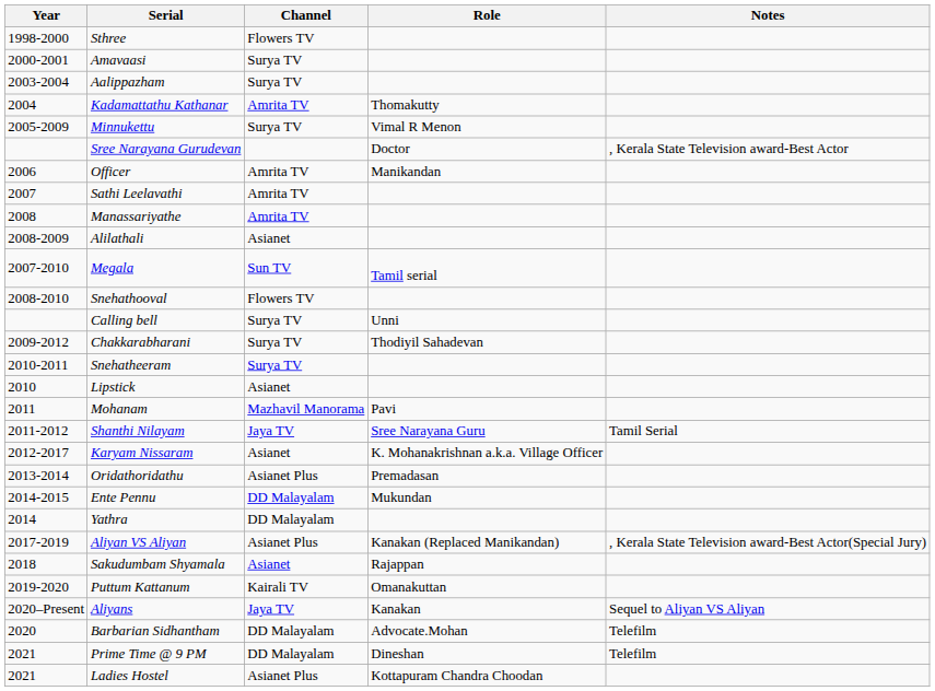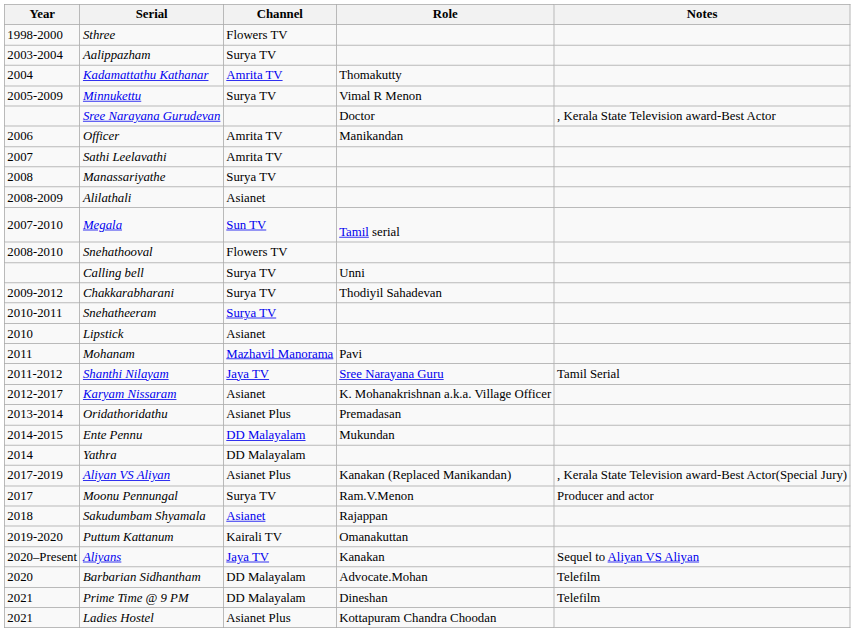- row: 2000-2001 | Amavaasi | Surya TV
Manassariyathe | Channel: Amrita TV -> Surya TV
+ row: 2017 | Moonu Pennungal | Surya TV | Ram.V.Menon | Producer and actor
